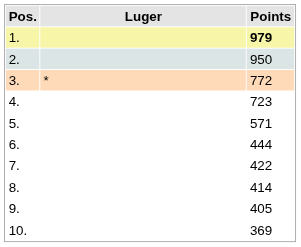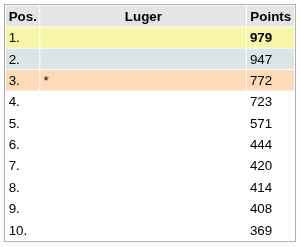2. | Points: 950 -> 947
7. | Points: 422 -> 420
9. | Points: 405 -> 408
